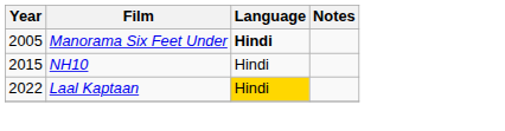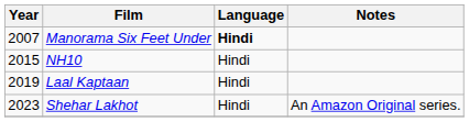Manorama Six Feet Under | Year: 2005 -> 2007
Laal Kaptaan | Year: 2022 -> 2019
Laal Kaptaan | Language: gold background -> no background
+ row: 2023 | Shehar Lakhot | Hindi | An Amazon Original series.
